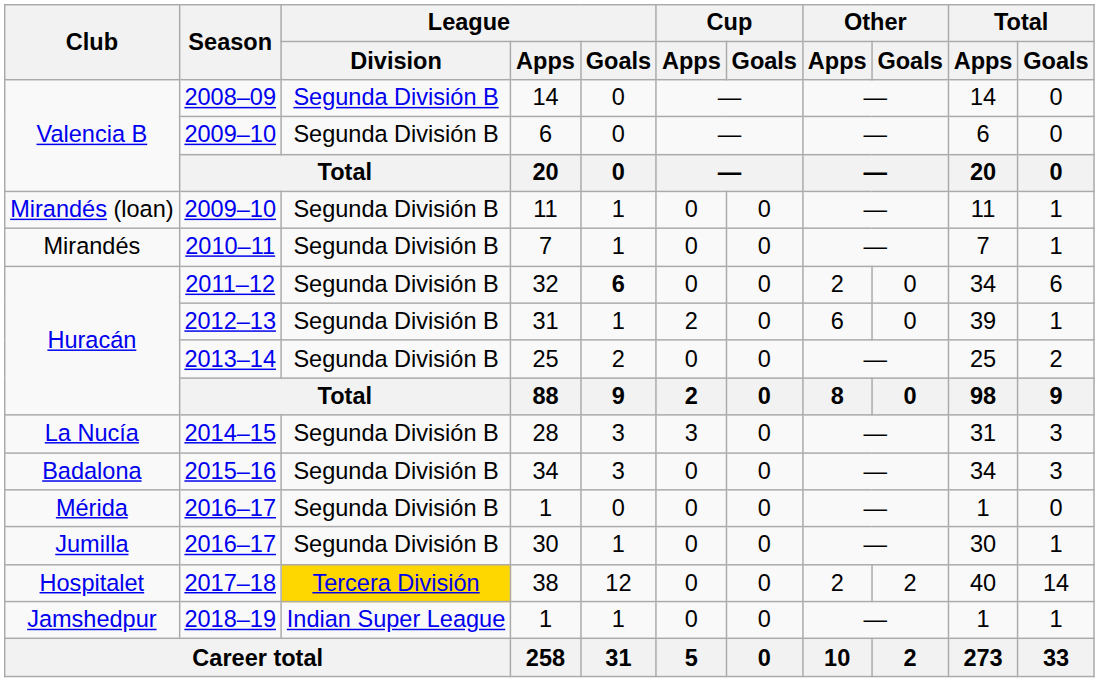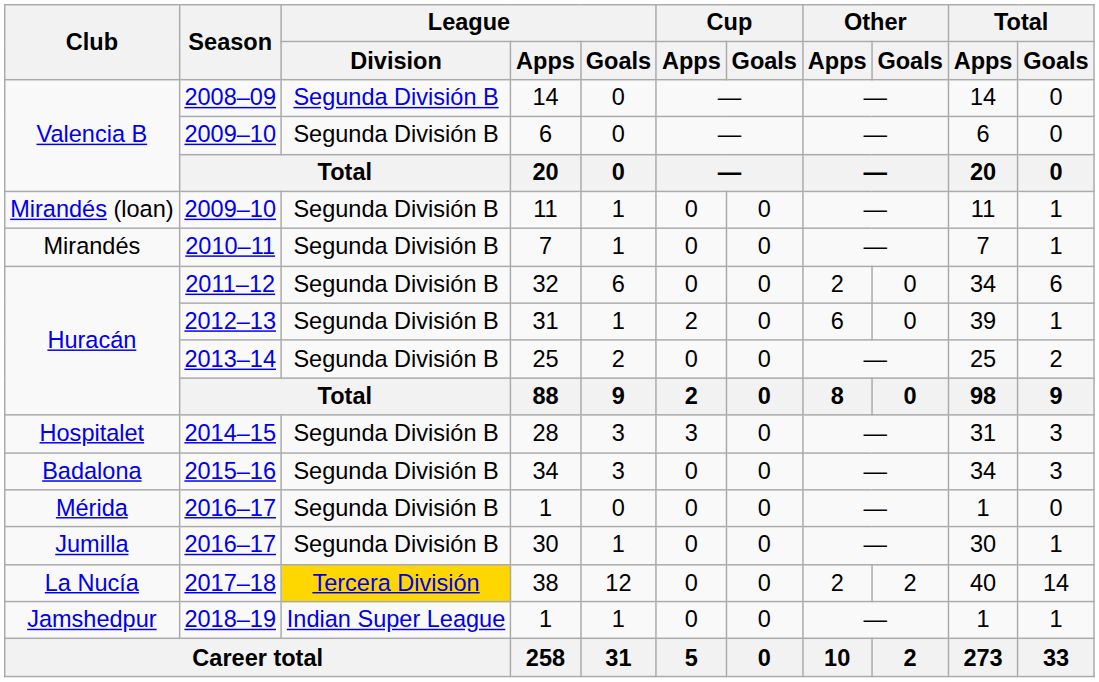32 | League / Goals: bold -> normal
28 | Club: La Nucía -> Hospitalet
38 | Club: Hospitalet -> La Nucía
